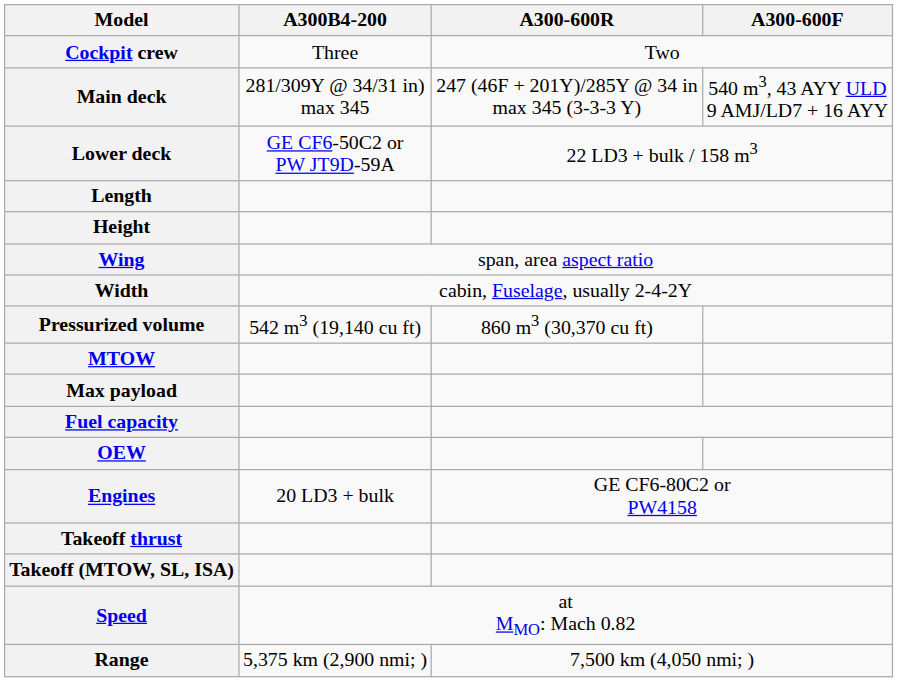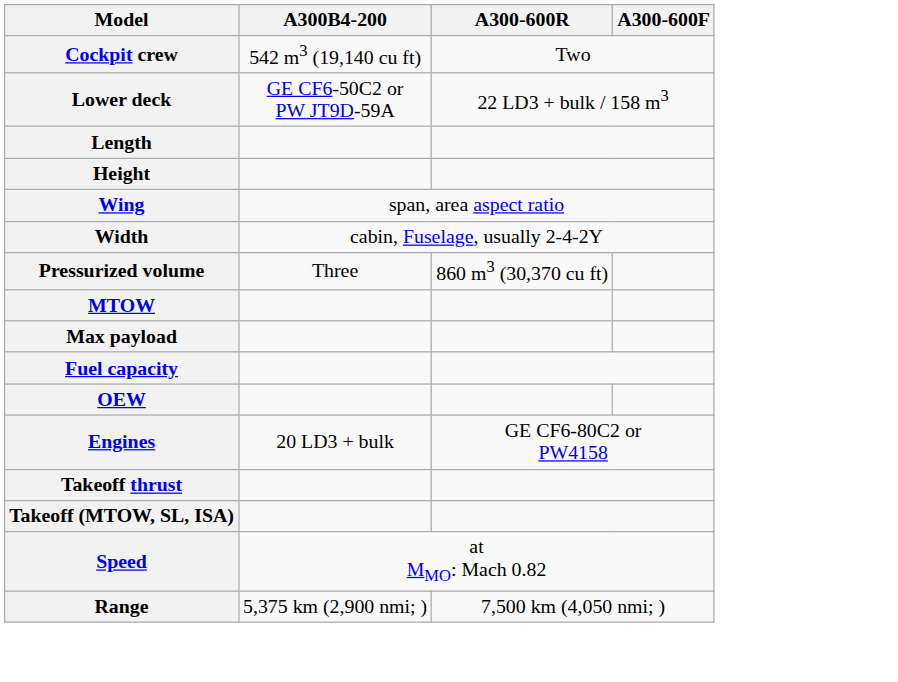Cockpit crew | A300B4-200: Three -> 542 m3 (19,140 cu ft)
- row: Main deck | 281/309Y @ 34/31 in) max 345 | 247 (46F + 201Y)/285Y @ 34 in max 345 (3-3-3 Y) | 540 m3, 43 AYY ULD 9 AMJ/LD7 + 16 AYY
Pressurized volume | A300B4-200: 542 m3 (19,140 cu ft) -> Three
